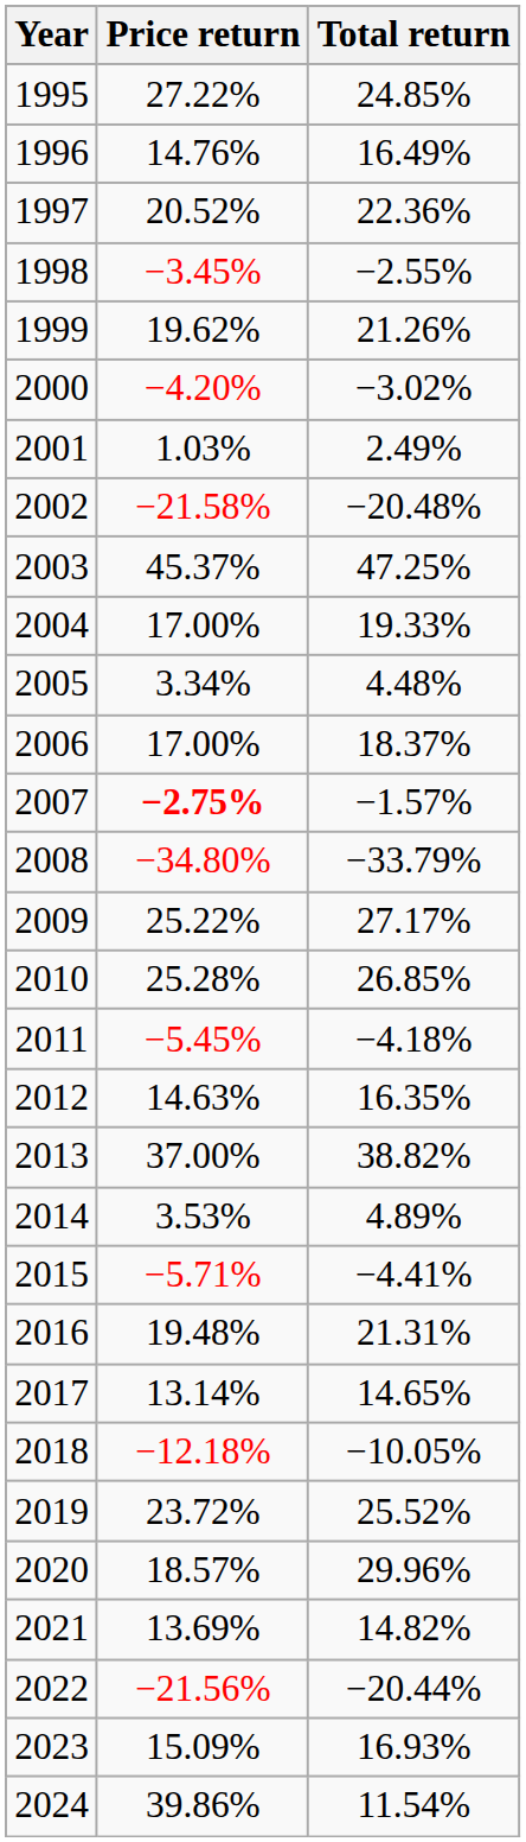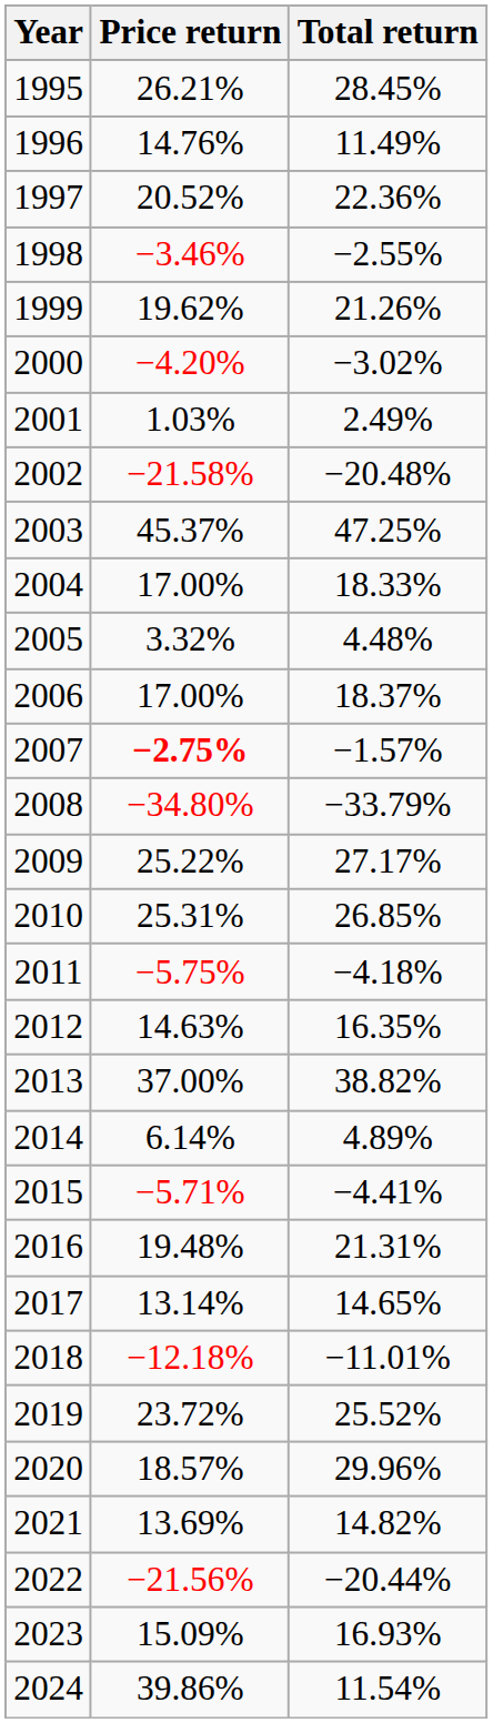1995 | Price return: 27.22% -> 26.21%
1995 | Total return: 24.85% -> 28.45%
1996 | Total return: 16.49% -> 11.49%
1998 | Price return: −3.45% -> −3.46%
2004 | Total return: 19.33% -> 18.33%
2005 | Price return: 3.34% -> 3.32%
2010 | Price return: 25.28% -> 25.31%
2011 | Price return: −5.45% -> −5.75%
2014 | Price return: 3.53% -> 6.14%
2018 | Total return: −10.05% -> −11.01%
